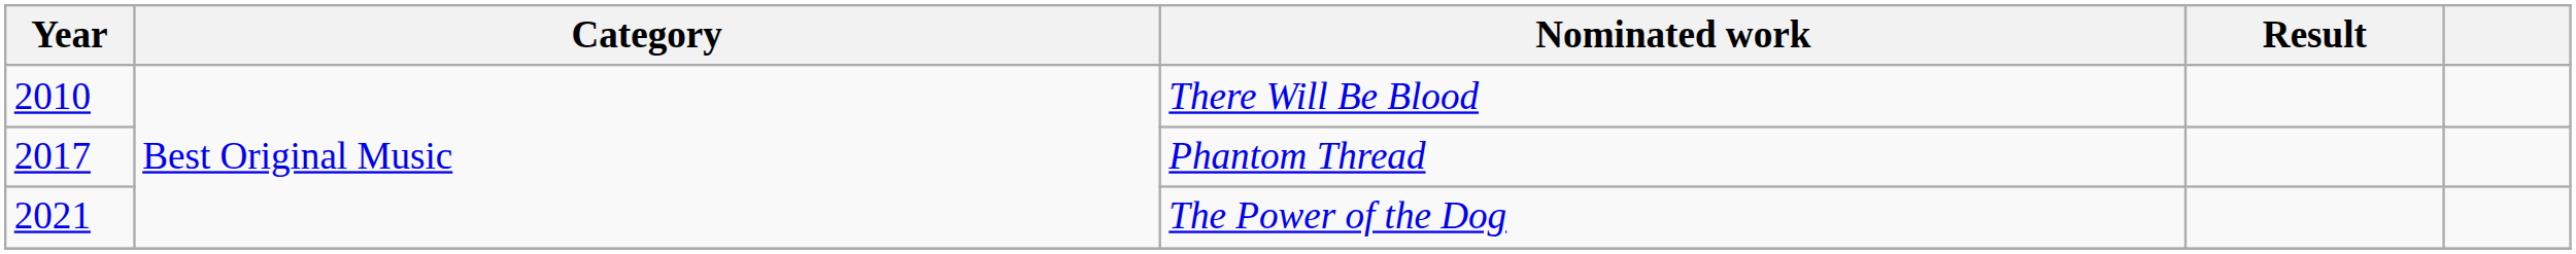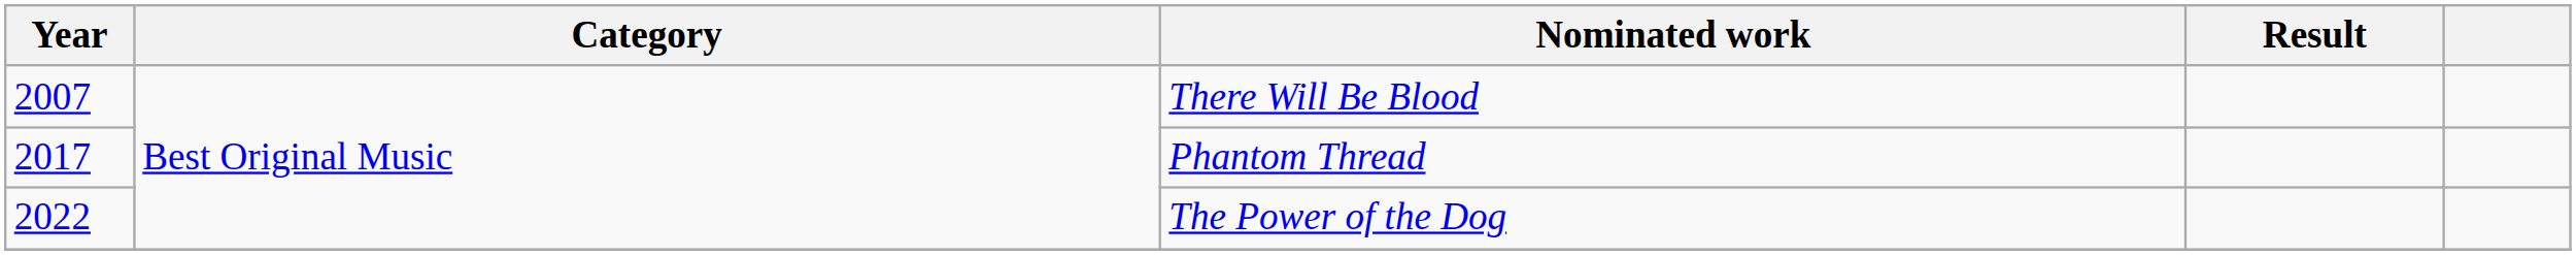There Will Be Blood | Year: 2010 -> 2007
The Power of the Dog | Year: 2021 -> 2022
